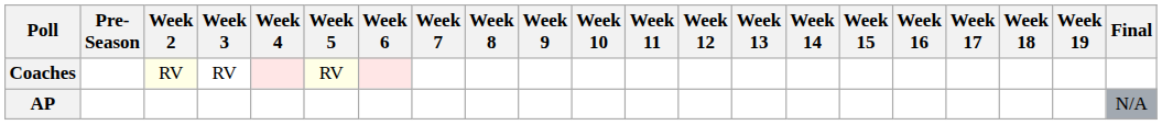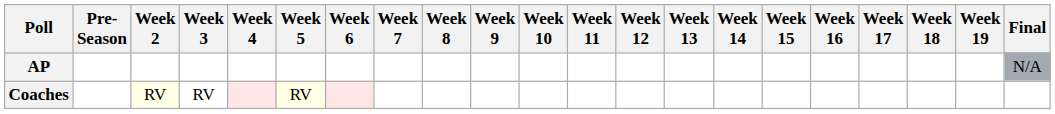rows swapped: AP <-> Coaches
